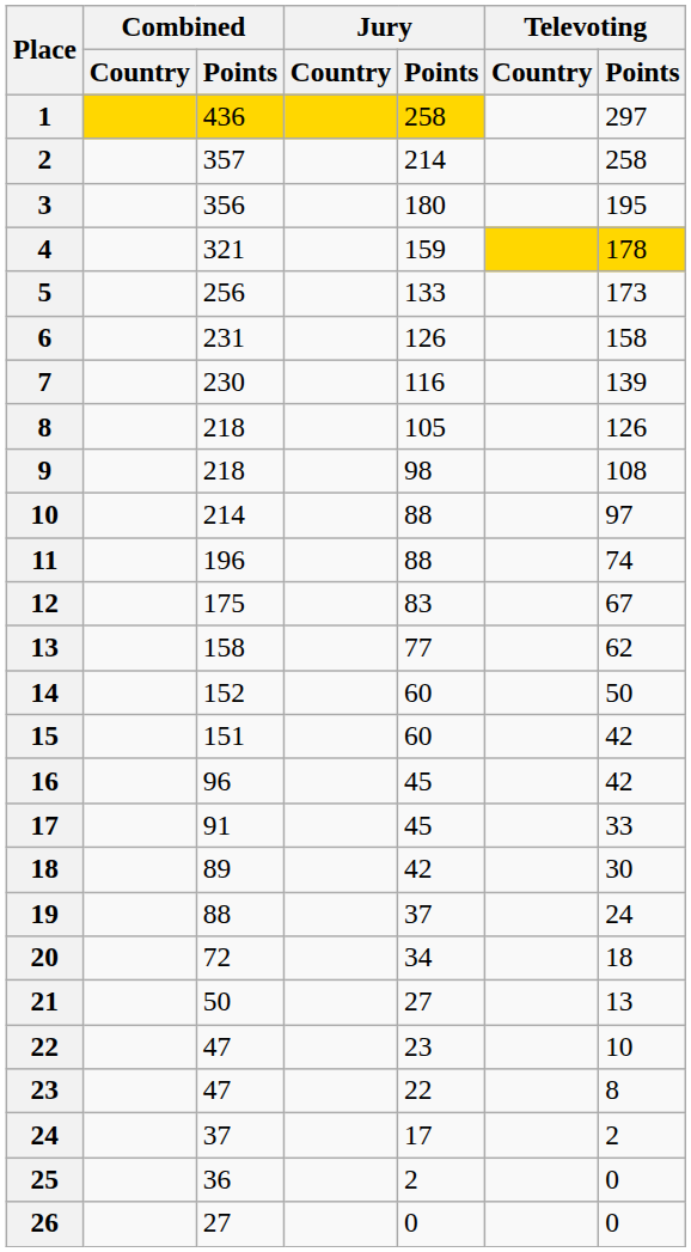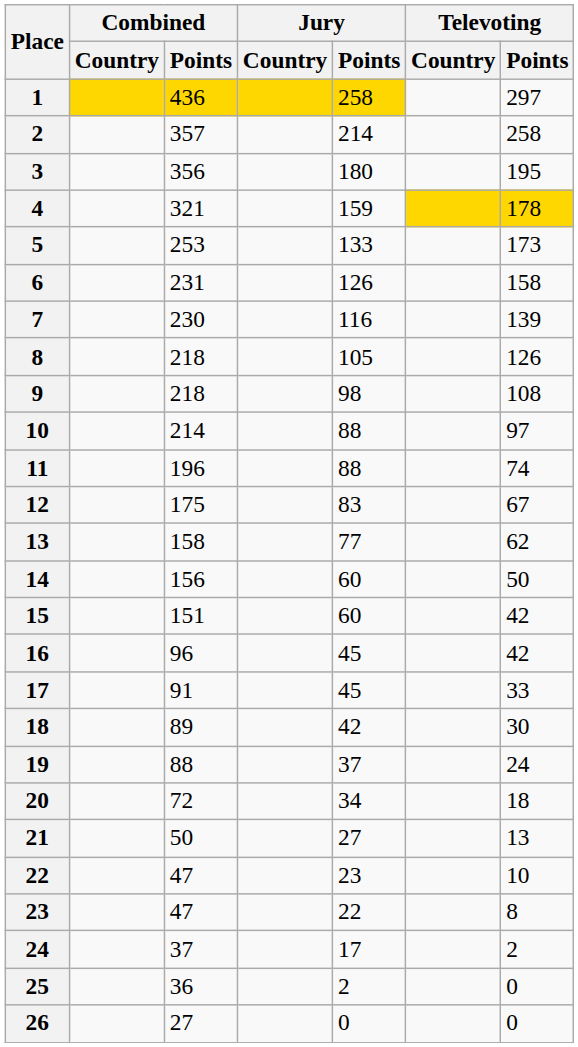5 | Combined / Points: 256 -> 253
14 | Combined / Points: 152 -> 156
